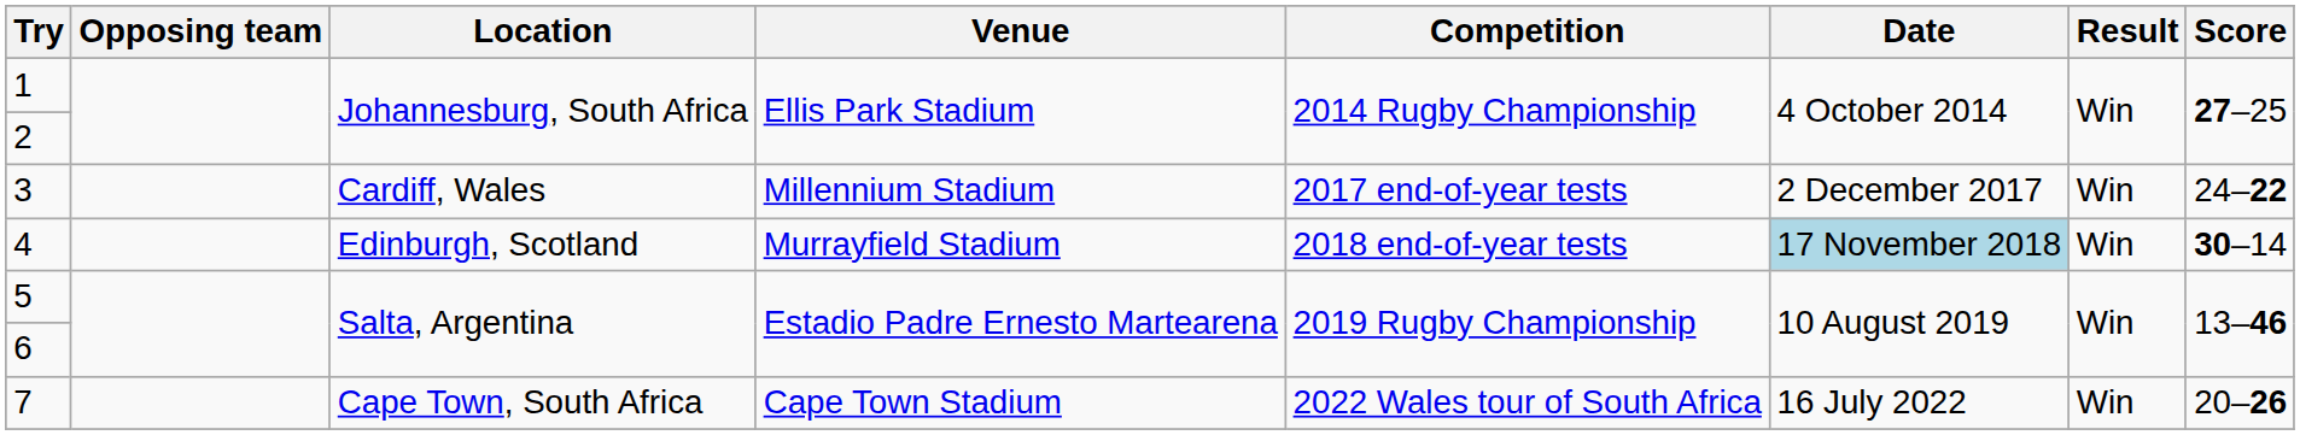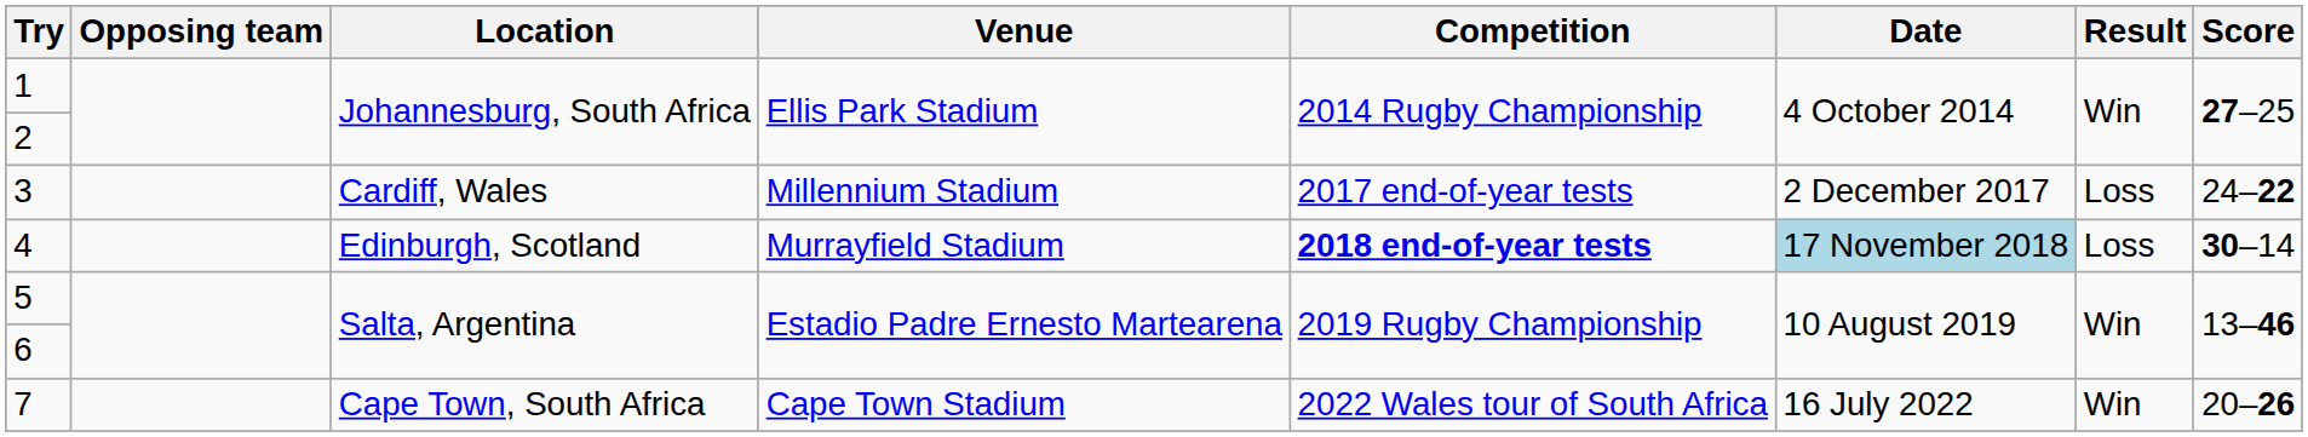3 | Result: Win -> Loss
4 | Competition: normal -> bold
4 | Result: Win -> Loss
